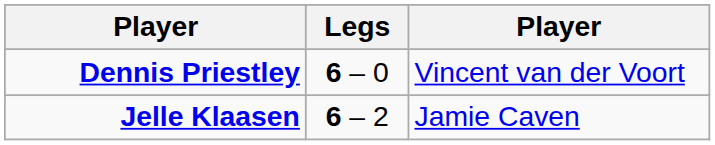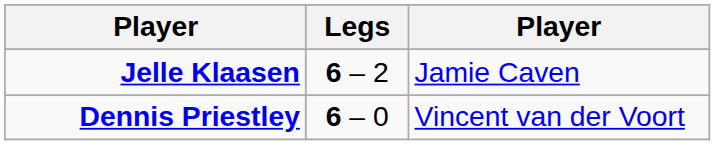rows swapped: Jelle Klaasen <-> Dennis Priestley
